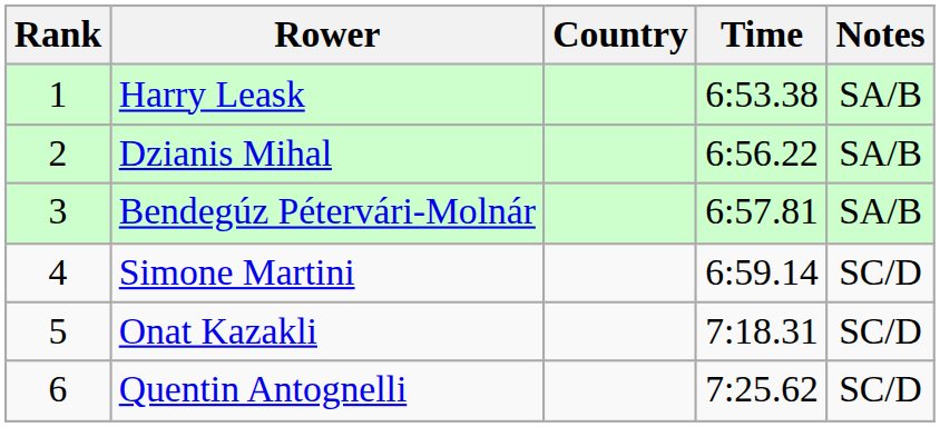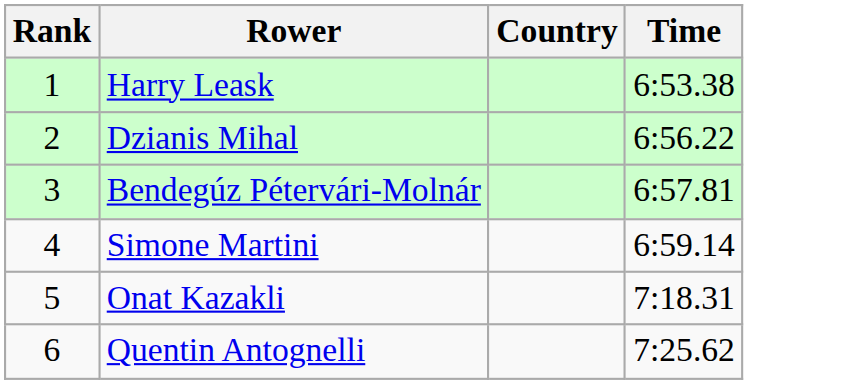- column: Notes | SA/B | SA/B | SA/B | SC/D | SC/D | SC/D
